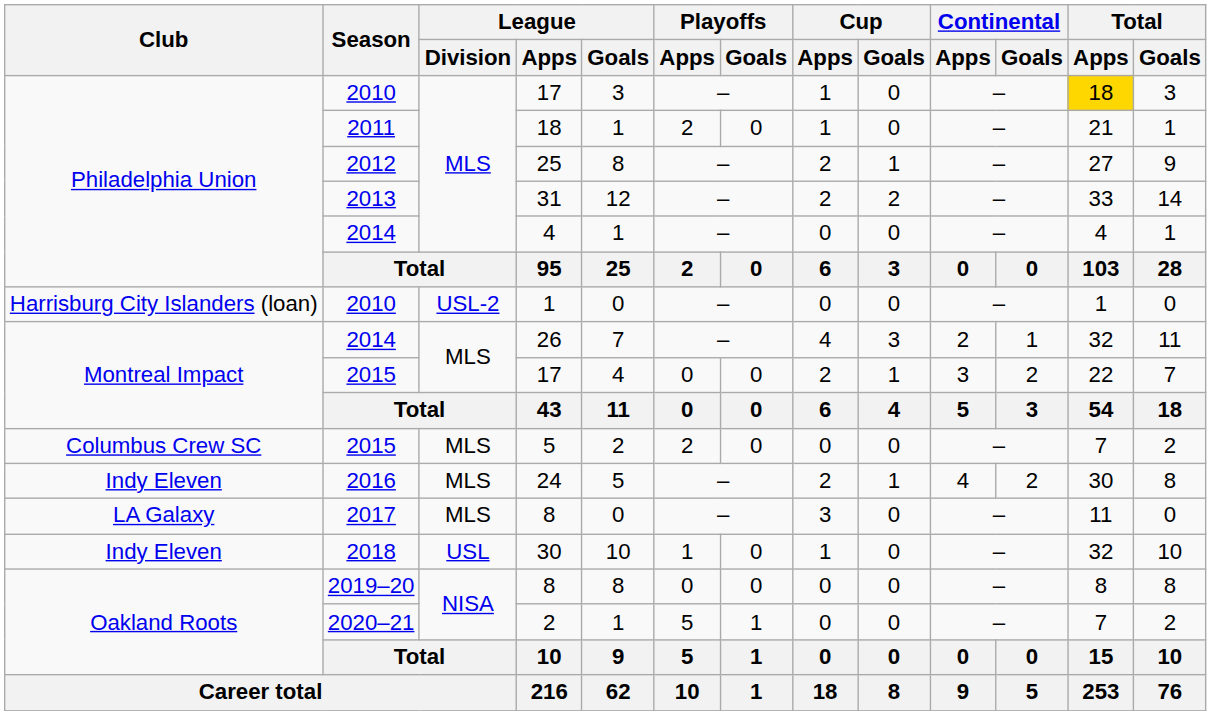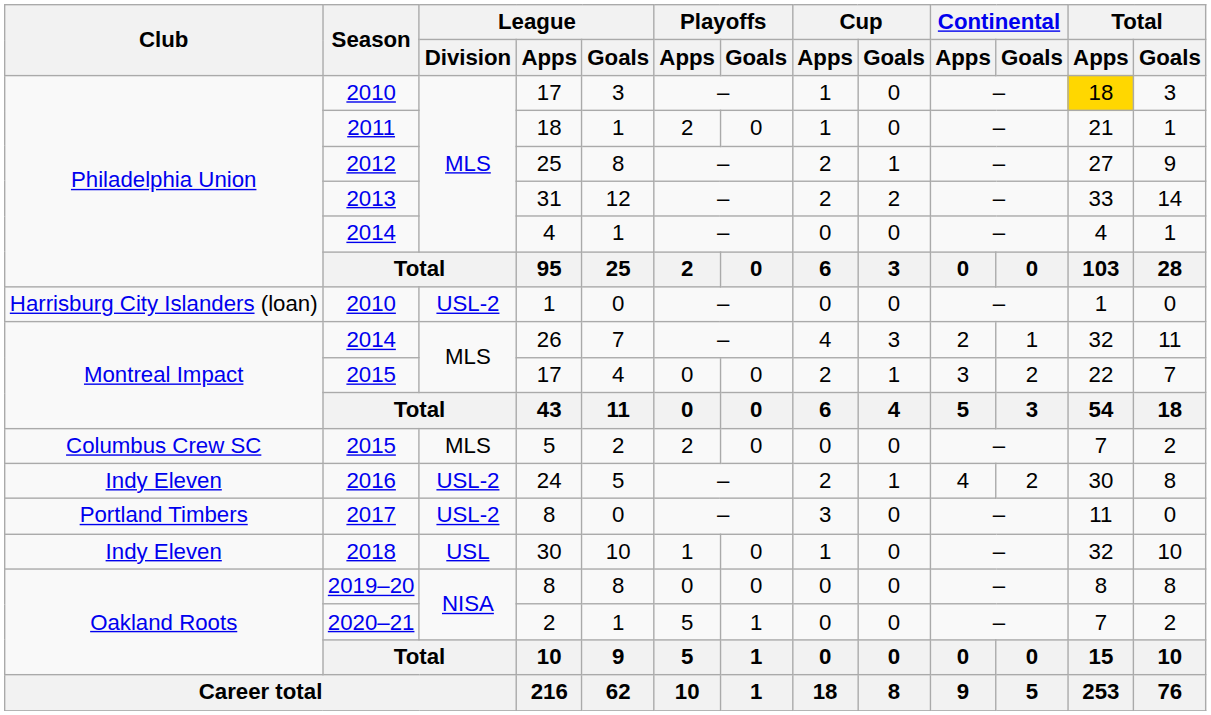24 | League / Division: MLS -> USL-2
2017 / 8 | Club: LA Galaxy -> Portland Timbers
2017 / 8 | League / Division: MLS -> USL-2
